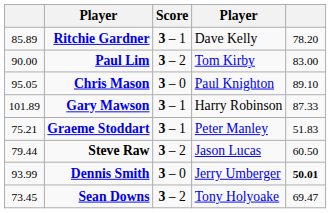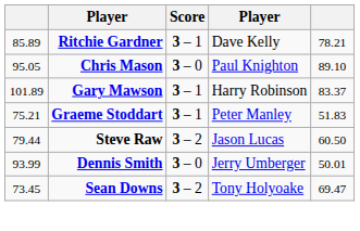Ritchie Gardner | column 5: 78.20 -> 78.21
- row: 90.00 | Paul Lim | 3 – 2 | Tom Kirby | 83.00
Gary Mawson | column 5: 87.33 -> 83.37
Dennis Smith | column 5: bold -> normal
